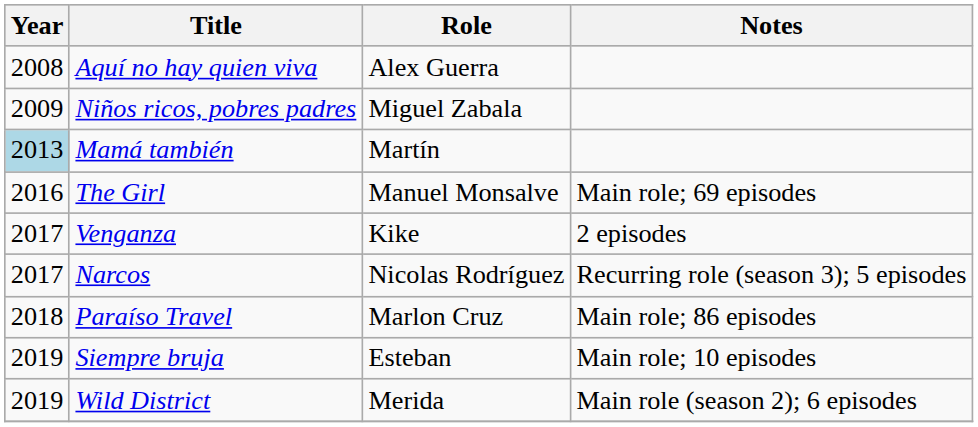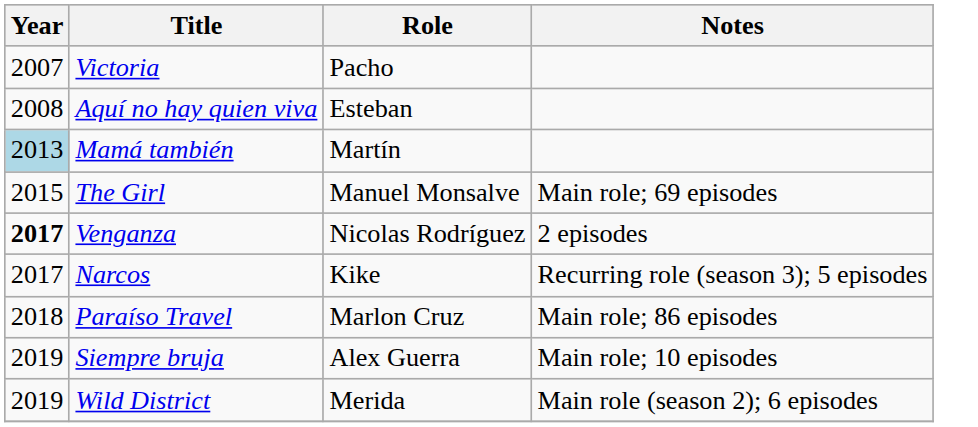+ row: 2007 | Victoria | Pacho
Aquí no hay quien viva | Role: Alex Guerra -> Esteban
- row: 2009 | Niños ricos, pobres padres | Miguel Zabala
The Girl | Year: 2016 -> 2015
Venganza | Year: normal -> bold
Venganza | Role: Kike -> Nicolas Rodríguez
Narcos | Role: Nicolas Rodríguez -> Kike
Siempre bruja | Role: Esteban -> Alex Guerra
